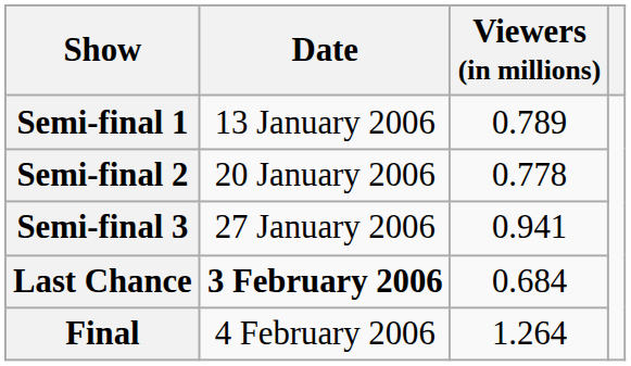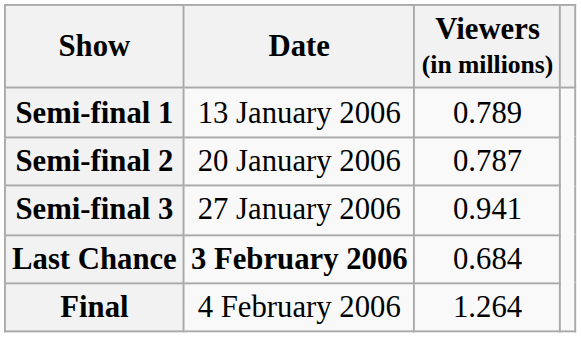Semi-final 2 | Viewers (in millions): 0.778 -> 0.787
